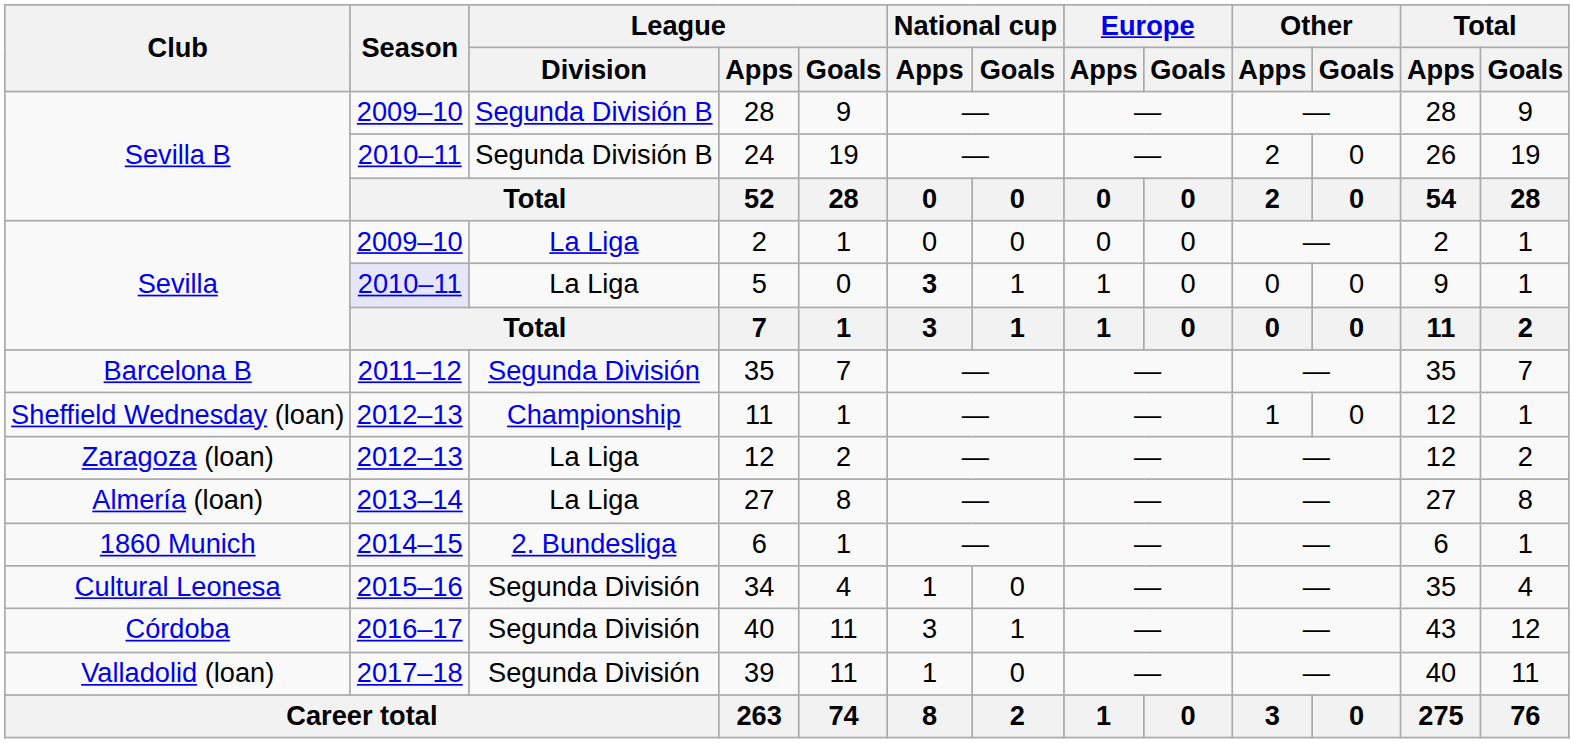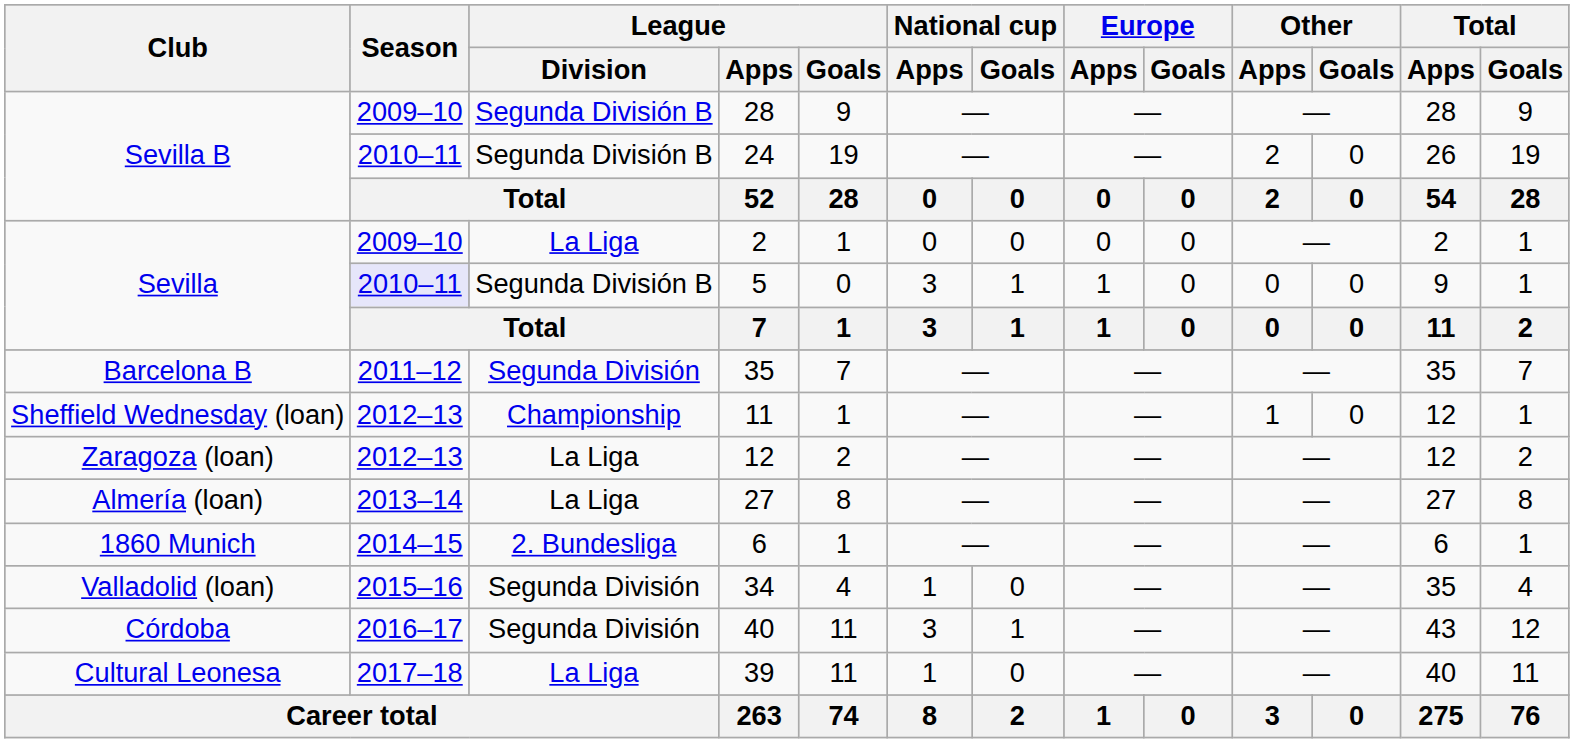5 | League / Division: La Liga -> Segunda División B
5 | National cup / Apps: bold -> normal
34 | Club: Cultural Leonesa -> Valladolid (loan)
39 | Club: Valladolid (loan) -> Cultural Leonesa
39 | League / Division: Segunda División -> La Liga
